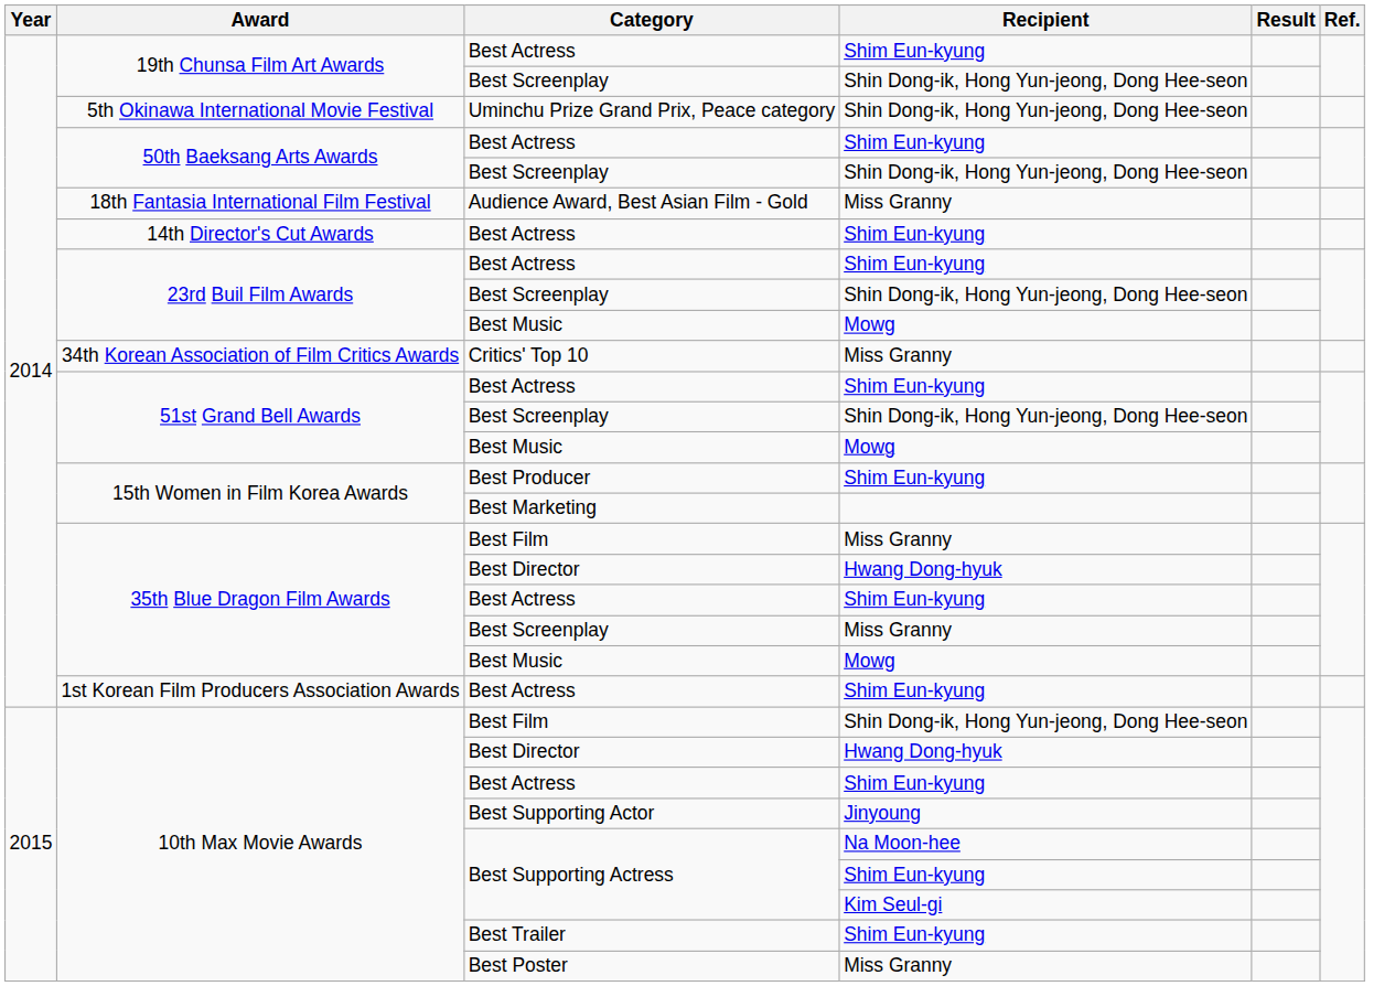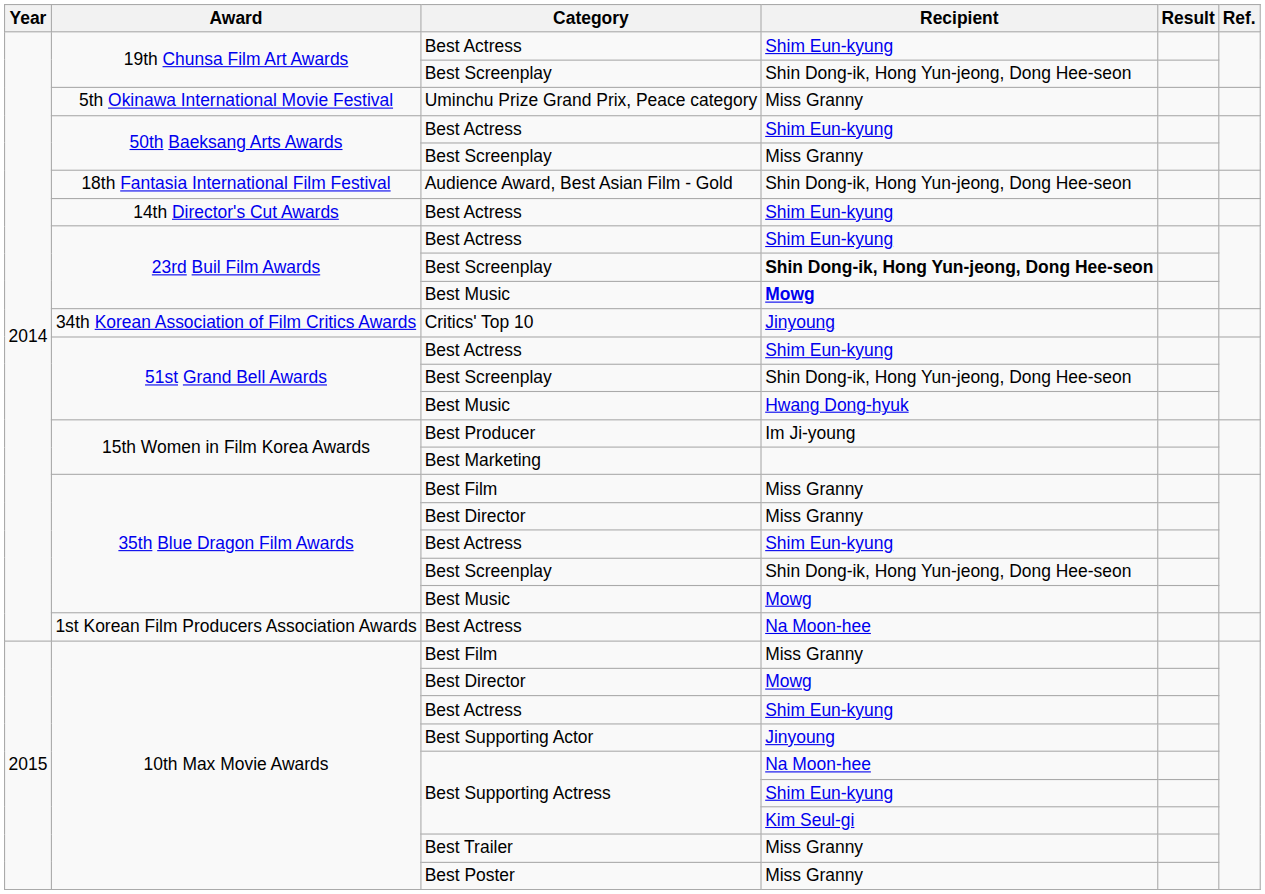Uminchu Prize Grand Prix, Peace category | Recipient: Shin Dong-ik, Hong Yun-jeong, Dong Hee-seon -> Miss Granny
50th Baeksang Arts Awards / Best Screenplay | Recipient: Shin Dong-ik, Hong Yun-jeong, Dong Hee-seon -> Miss Granny
Audience Award, Best Asian Film - Gold | Recipient: Miss Granny -> Shin Dong-ik, Hong Yun-jeong, Dong Hee-seon
23rd Buil Film Awards / Best Screenplay | Recipient: normal -> bold
23rd Buil Film Awards / Best Music | Recipient: normal -> bold
Critics' Top 10 | Recipient: Miss Granny -> Jinyoung
51st Grand Bell Awards / Best Music | Recipient: Mowg -> Hwang Dong-hyuk
Best Producer | Recipient: Shim Eun-kyung -> Im Ji-young
35th Blue Dragon Film Awards / Best Director | Recipient: Hwang Dong-hyuk -> Miss Granny
35th Blue Dragon Film Awards / Best Screenplay | Recipient: Miss Granny -> Shin Dong-ik, Hong Yun-jeong, Dong Hee-seon
1st Korean Film Producers Association Awards / Best Actress | Recipient: Shim Eun-kyung -> Na Moon-hee
10th Max Movie Awards / Best Film | Recipient: Shin Dong-ik, Hong Yun-jeong, Dong Hee-seon -> Miss Granny
10th Max Movie Awards / Best Director | Recipient: Hwang Dong-hyuk -> Mowg
Best Trailer | Recipient: Shim Eun-kyung -> Miss Granny
